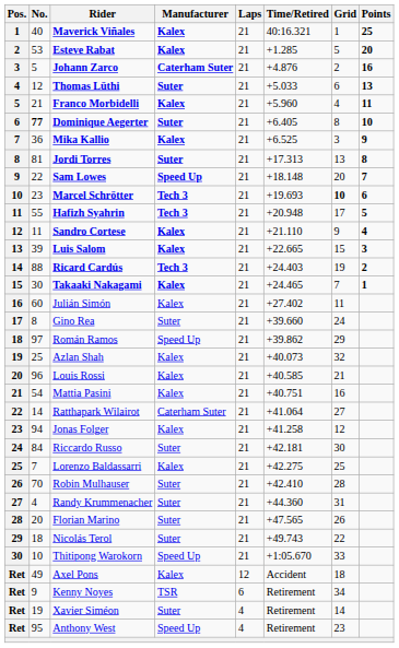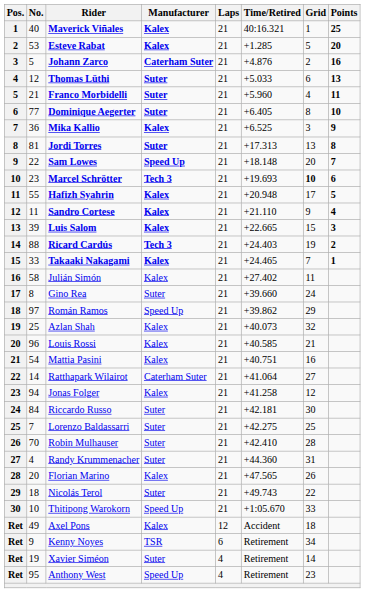Franco Morbidelli | Manufacturer: Kalex -> Suter
Dominique Aegerter | No.: bold -> normal
Hafizh Syahrin | Manufacturer: Tech 3 -> Kalex
Takaaki Nakagami | No.: 30 -> 33
Julián Simón | No.: 60 -> 58
Lorenzo Baldassarri | Manufacturer: Kalex -> Suter
Florian Marino | Manufacturer: Suter -> Kalex
